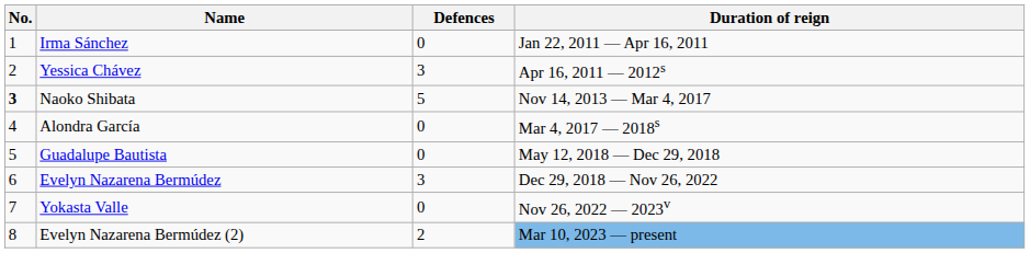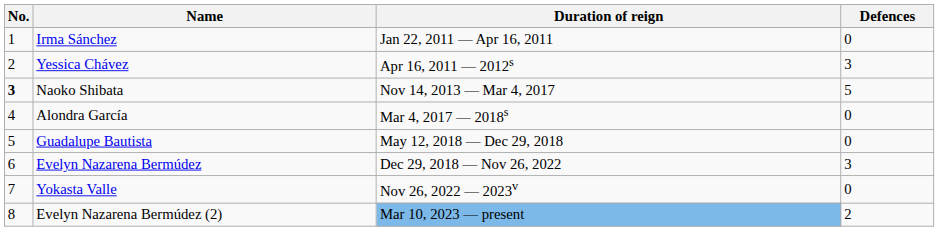columns swapped: Duration of reign <-> Defences
